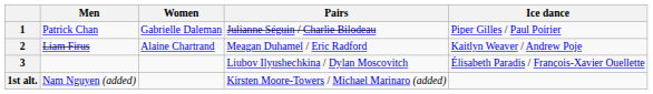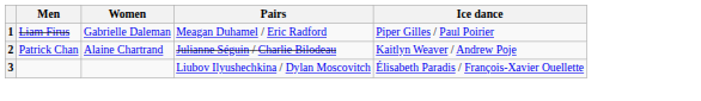1 | Men: Patrick Chan -> Liam Firus
1 | Pairs: Julianne Séguin / Charlie Bilodeau -> Meagan Duhamel / Eric Radford
2 | Men: Liam Firus -> Patrick Chan
2 | Pairs: Meagan Duhamel / Eric Radford -> Julianne Séguin / Charlie Bilodeau
- row: 1st alt. | Nam Nguyen (added) | Kirsten Moore-Towers / Michael Marinaro (added)
